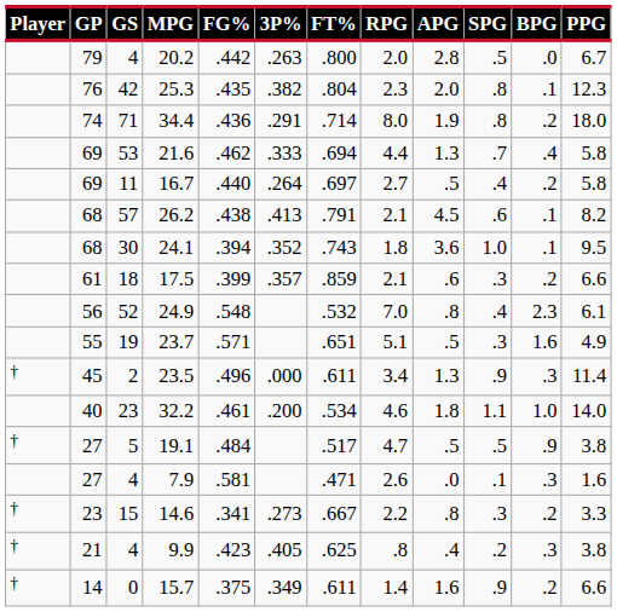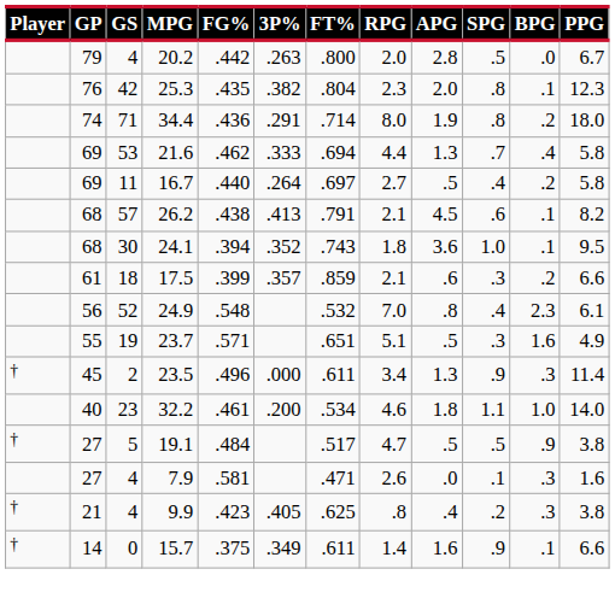- row: † | 23 | 15 | 14.6 | .341 | .273 | .667 | 2.2 | .8 | .3 | .2 | 3.3
15.7 | BPG: .2 -> .1
